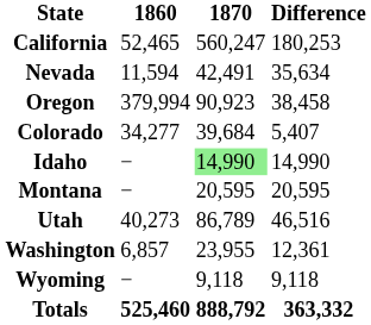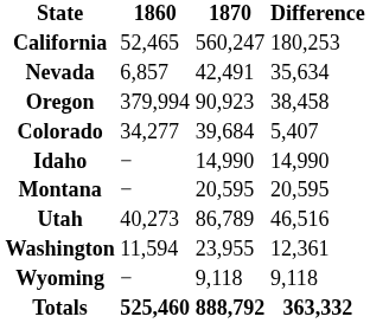Nevada | 1860: 11,594 -> 6,857
Idaho | 1870: lightgreen background -> no background
Washington | 1860: 6,857 -> 11,594
